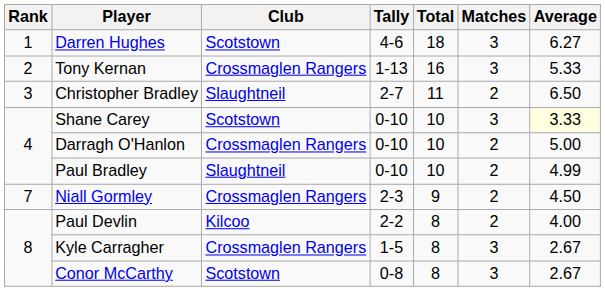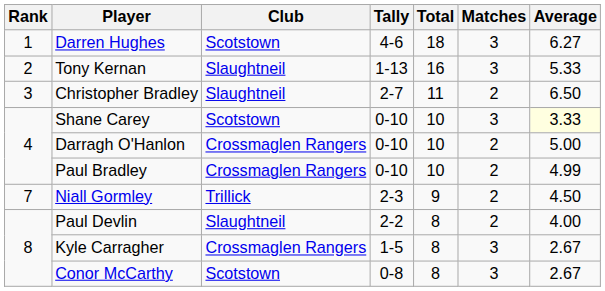Tony Kernan | Club: Crossmaglen Rangers -> Slaughtneil
Paul Bradley | Club: Slaughtneil -> Crossmaglen Rangers
Niall Gormley | Club: Crossmaglen Rangers -> Trillick
Paul Devlin | Club: Kilcoo -> Slaughtneil
